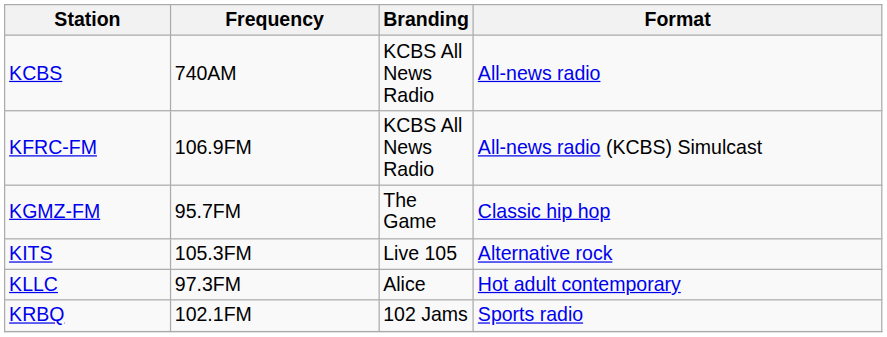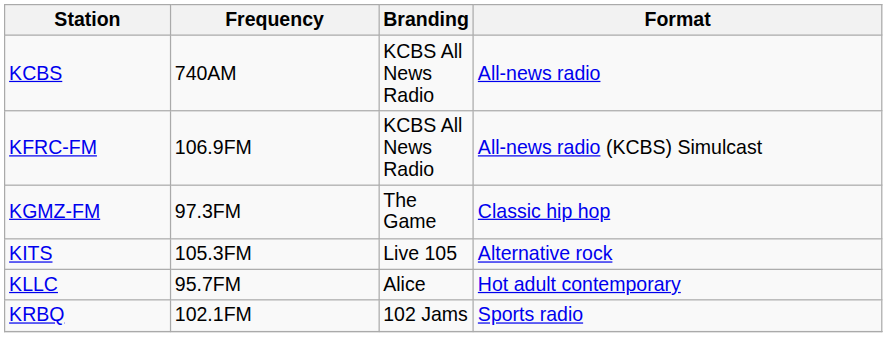KGMZ-FM | Frequency: 95.7FM -> 97.3FM
KLLC | Frequency: 97.3FM -> 95.7FM
